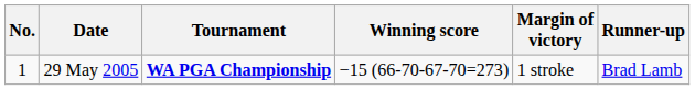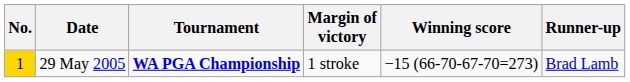columns swapped: Winning score <-> Margin of victory
29 May 2005 | No.: no background -> gold background
